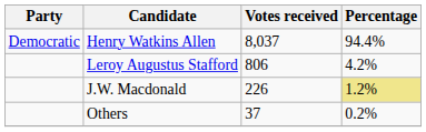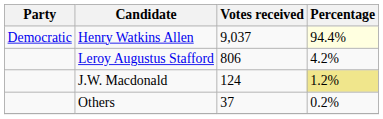Henry Watkins Allen | Votes received: 8,037 -> 9,037
Henry Watkins Allen | Percentage: no background -> lightyellow background
J.W. Macdonald | Votes received: 226 -> 124
